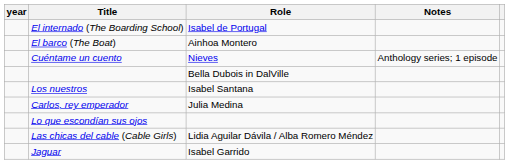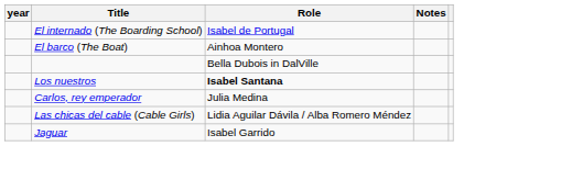- row: Cuéntame un cuento | Nieves | Anthology series; 1 episode
Los nuestros | Role: normal -> bold
- row: Lo que escondían sus ojos
